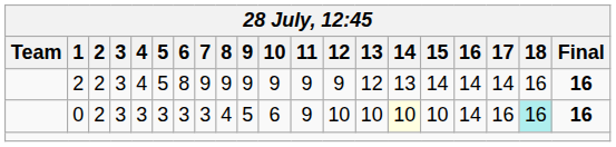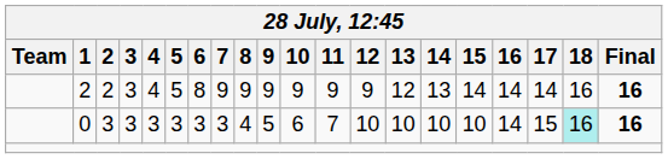0 | 2: 2 -> 3
0 | 11: 9 -> 7
0 | 14: lightyellow background -> no background
0 | 17: 16 -> 15
